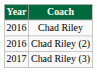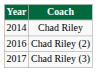Chad Riley | Year: 2016 -> 2014
